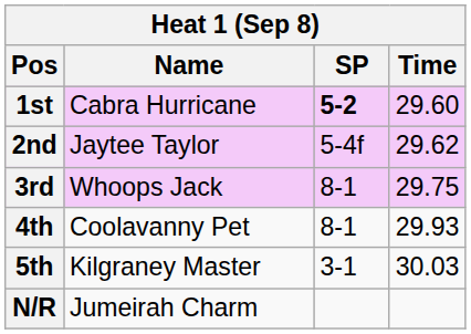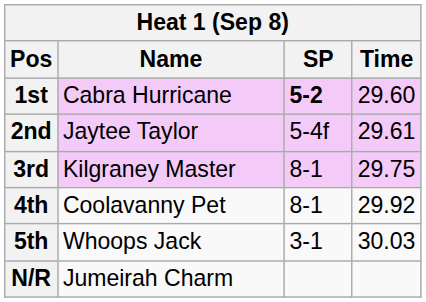2nd | Time: 29.62 -> 29.61
3rd | Name: Whoops Jack -> Kilgraney Master
4th | Time: 29.93 -> 29.92
5th | Name: Kilgraney Master -> Whoops Jack
